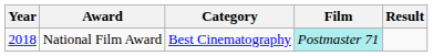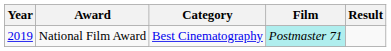National Film Award | Year: 2018 -> 2019
